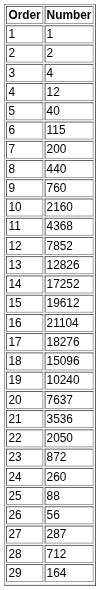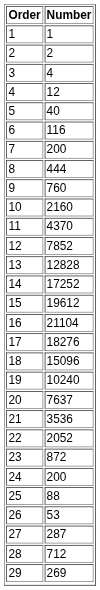6 | Number: 115 -> 116
8 | Number: 440 -> 444
11 | Number: 4368 -> 4370
13 | Number: 12826 -> 12828
22 | Number: 2050 -> 2052
24 | Number: 260 -> 200
26 | Number: 56 -> 53
29 | Number: 164 -> 269
